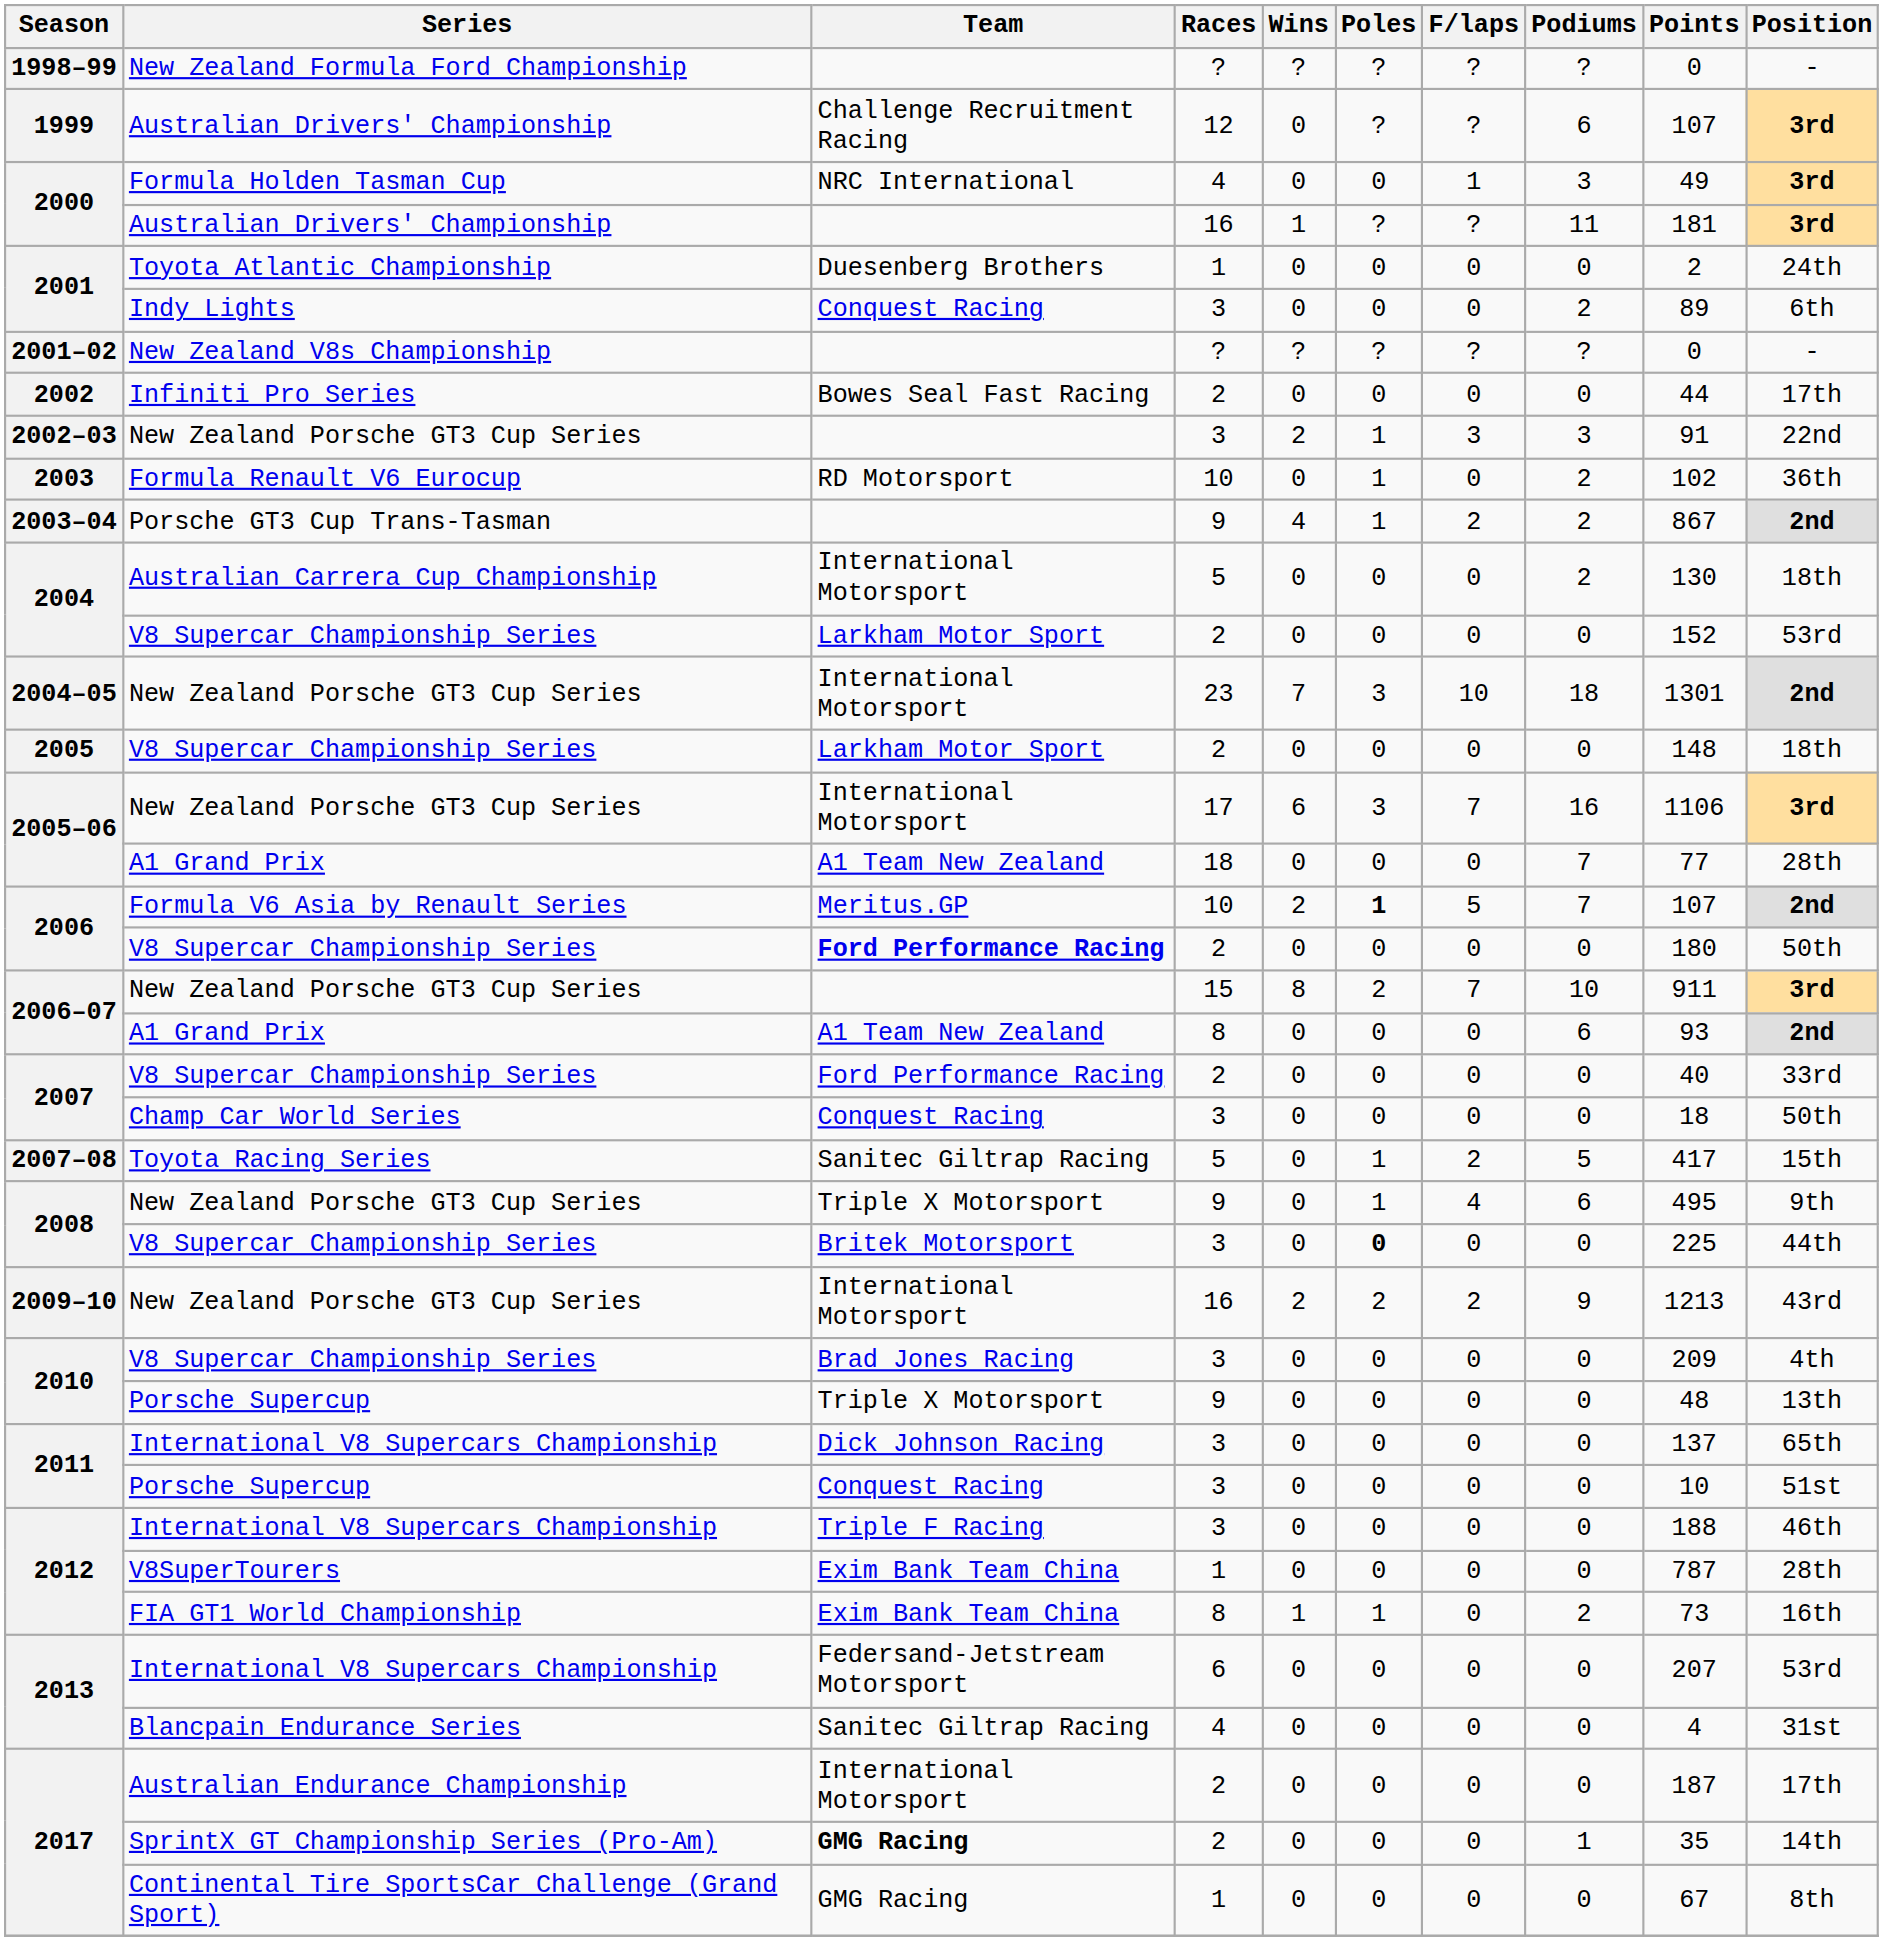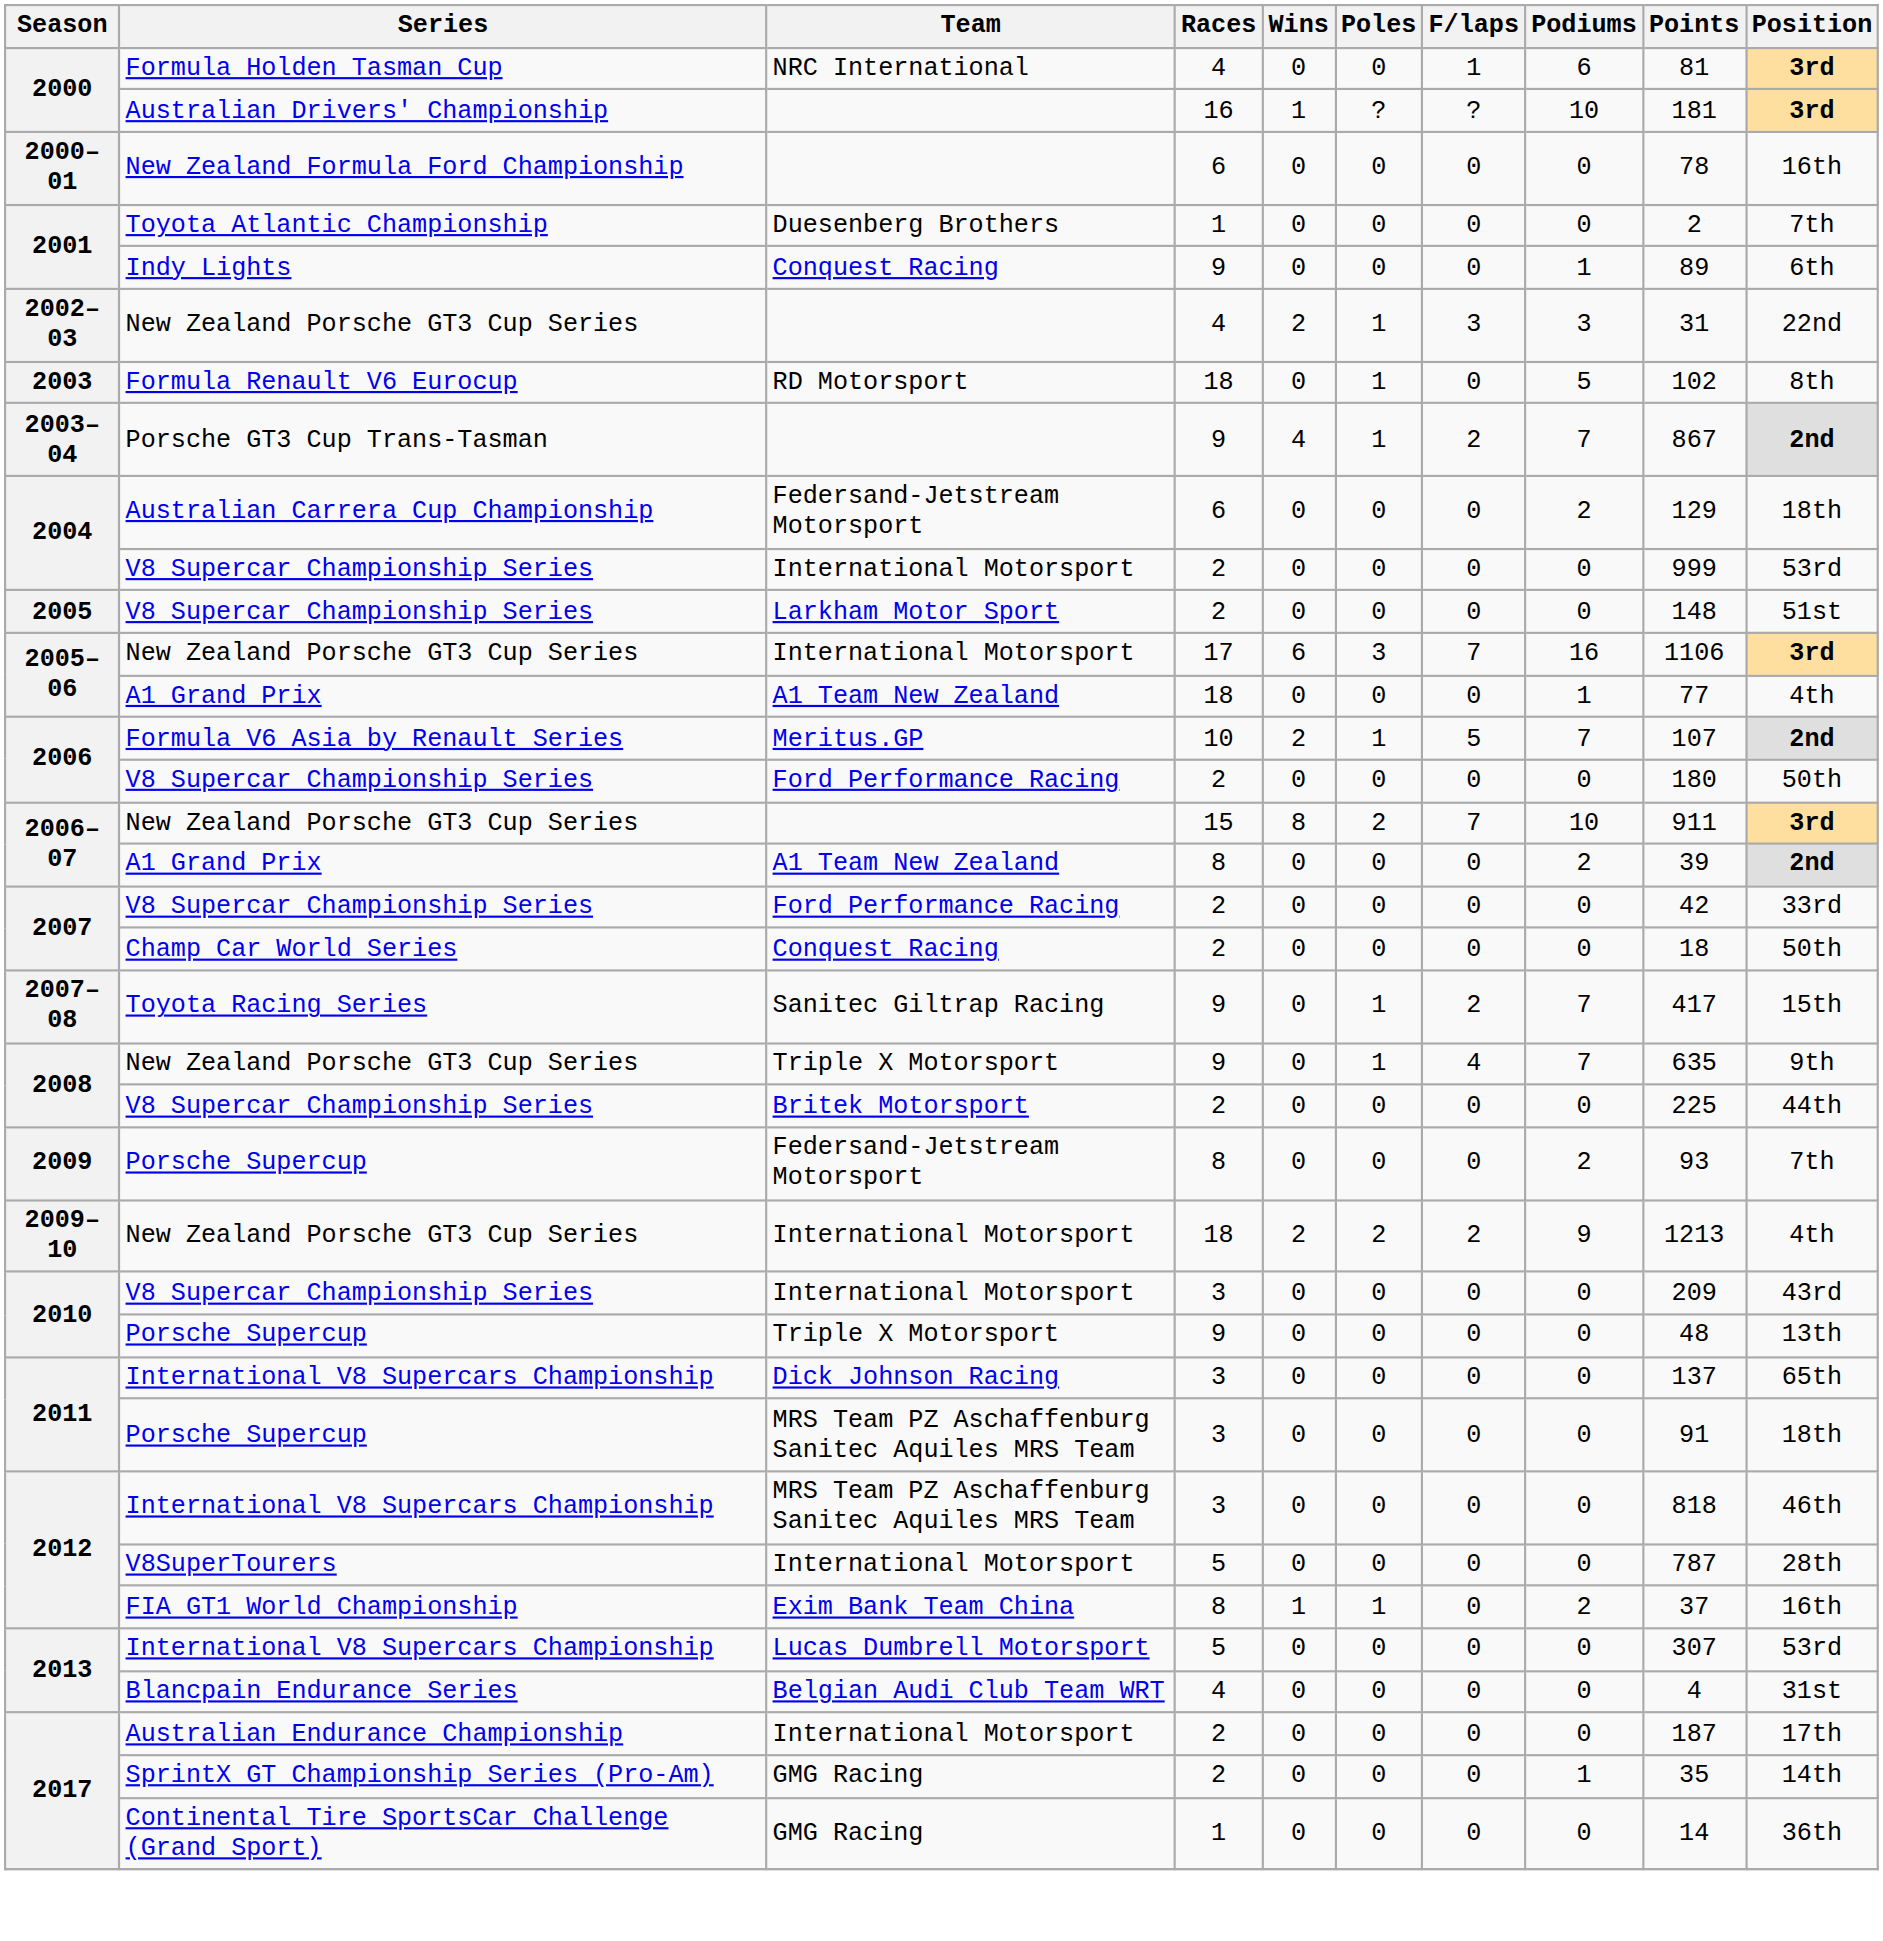- row: 1998–99 | New Zealand Formula Ford Championship | ? | ? | ? | ? | ? | 0 | -
- row: 1999 | Australian Drivers' Championship | Challenge Recruitment Racing | 12 | 0 | ? | ? | 6 | 107 | 3rd
2000 / Formula Holden Tasman Cup | Podiums: 3 -> 6
2000 / Formula Holden Tasman Cup | Points: 49 -> 81
2000 / Australian Drivers' Championship | Podiums: 11 -> 10
+ row: 2000–01 | New Zealand Formula Ford Championship | 6 | 0 | 0 | 0 | 0 | 78 | 16th
2001 / Toyota Atlantic Championship | Position: 24th -> 7th
2001 / Indy Lights | Races: 3 -> 9
2001 / Indy Lights | Podiums: 2 -> 1
- row: 2001–02 | New Zealand V8s Championship | ? | ? | ? | ? | ? | 0 | -
- row: 2002 | Infiniti Pro Series | Bowes Seal Fast Racing | 2 | 0 | 0 | 0 | 0 | 44 | 17th
2002–03 | Races: 3 -> 4
2002–03 | Points: 91 -> 31
2003 | Races: 10 -> 18
2003 | Podiums: 2 -> 5
2003 | Position: 36th -> 8th
2003–04 | Podiums: 2 -> 7
2004 / Australian Carrera Cup Championship | Team: International Motorsport -> Federsand-Jetstream Motorsport
2004 / Australian Carrera Cup Championship | Races: 5 -> 6
2004 / Australian Carrera Cup Championship | Points: 130 -> 129
2004 / V8 Supercar Championship Series | Team: Larkham Motor Sport -> International Motorsport
2004 / V8 Supercar Championship Series | Points: 152 -> 999
- row: 2004–05 | New Zealand Porsche GT3 Cup Series | International Motorsport | 23 | 7 | 3 | 10 | 18 | 1301 | 2nd
2005 | Position: 18th -> 51st
2005–06 / A1 Grand Prix | Podiums: 7 -> 1
2005–06 / A1 Grand Prix | Position: 28th -> 4th
2006 / Formula V6 Asia by Renault Series | Poles: bold -> normal
2006 / V8 Supercar Championship Series | Team: bold -> normal
2006–07 / A1 Grand Prix | Podiums: 6 -> 2
2006–07 / A1 Grand Prix | Points: 93 -> 39
2007 / V8 Supercar Championship Series | Points: 40 -> 42
2007 / Champ Car World Series | Races: 3 -> 2
2007–08 | Races: 5 -> 9
2007–08 | Podiums: 5 -> 7
2008 / New Zealand Porsche GT3 Cup Series | Podiums: 6 -> 7
2008 / New Zealand Porsche GT3 Cup Series | Points: 495 -> 635
2008 / V8 Supercar Championship Series | Races: 3 -> 2
2008 / V8 Supercar Championship Series | Poles: bold -> normal
+ row: 2009 | Porsche Supercup | Federsand-Jetstream Motorsport | 8 | 0 | 0 | 0 | 2 | 93 | 7th
2009–10 | Races: 16 -> 18
2009–10 | Position: 43rd -> 4th
2010 / V8 Supercar Championship Series | Team: Brad Jones Racing -> International Motorsport
2010 / V8 Supercar Championship Series | Position: 4th -> 43rd
2011 / Porsche Supercup | Team: Conquest Racing -> MRS Team PZ Aschaffenburg Sanitec Aquiles MRS Team
2011 / Porsche Supercup | Points: 10 -> 91
2011 / Porsche Supercup | Position: 51st -> 18th
2012 / International V8 Supercars Championship | Team: Triple F Racing -> MRS Team PZ Aschaffenburg Sanitec Aquiles MRS Team
2012 / International V8 Supercars Championship | Points: 188 -> 818
2012 / V8SuperTourers | Team: Exim Bank Team China -> International Motorsport
2012 / V8SuperTourers | Races: 1 -> 5
2012 / FIA GT1 World Championship | Points: 73 -> 37
2013 / International V8 Supercars Championship | Team: Federsand-Jetstream Motorsport -> Lucas Dumbrell Motorsport
2013 / International V8 Supercars Championship | Races: 6 -> 5
2013 / International V8 Supercars Championship | Points: 207 -> 307
2013 / Blancpain Endurance Series | Team: Sanitec Giltrap Racing -> Belgian Audi Club Team WRT
2017 / SprintX GT Championship Series (Pro-Am) | Team: bold -> normal
2017 / Continental Tire SportsCar Challenge (Grand Sport) | Points: 67 -> 14
2017 / Continental Tire SportsCar Challenge (Grand Sport) | Position: 8th -> 36th
